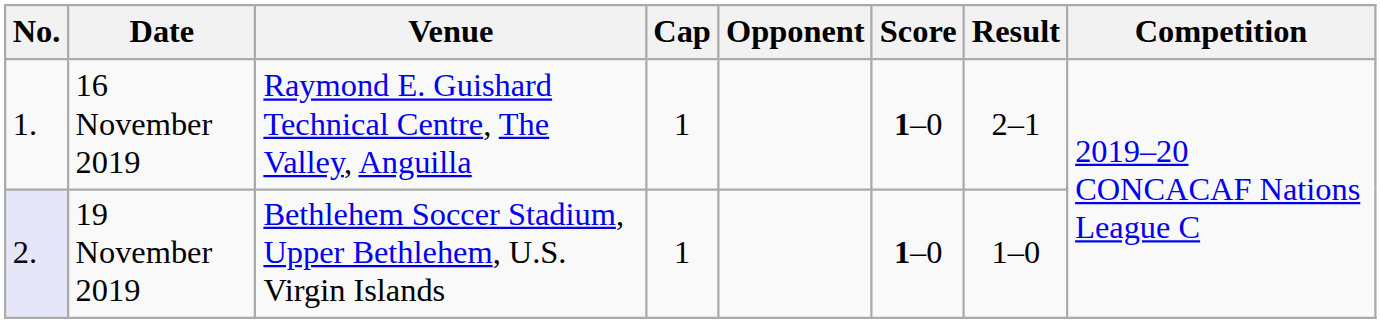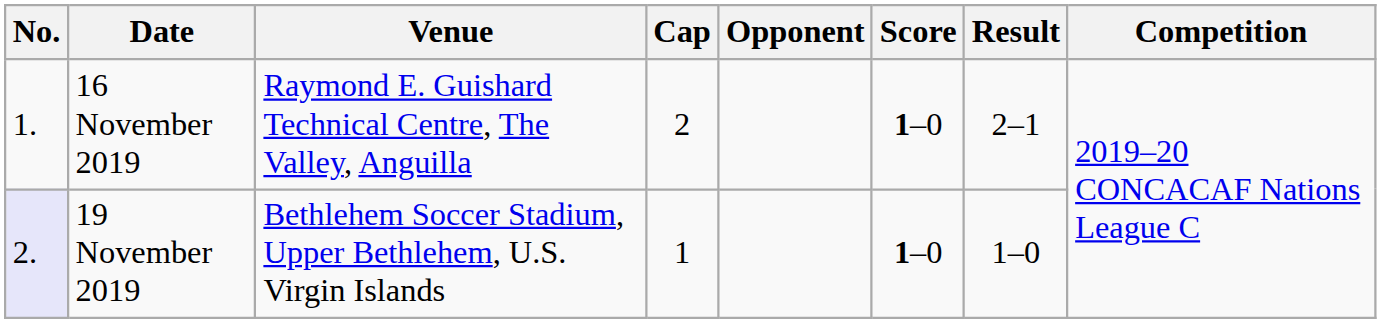16 November 2019 | Cap: 1 -> 2
